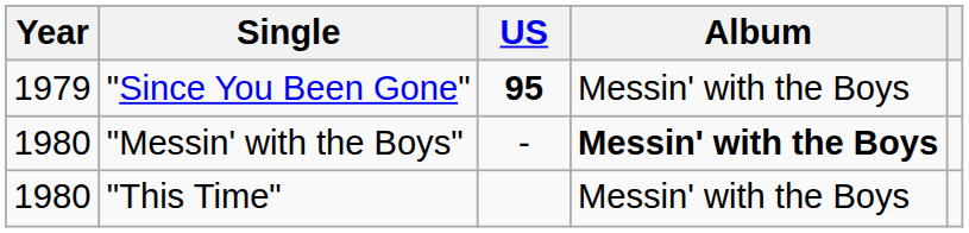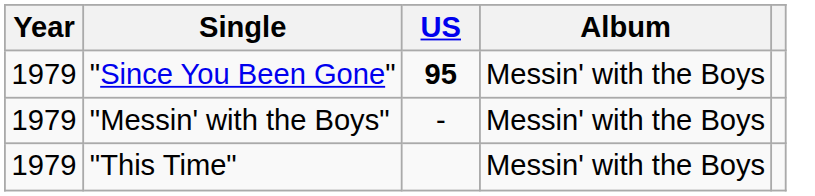"Messin' with the Boys" | Year: 1980 -> 1979
"Messin' with the Boys" | Album: bold -> normal
"This Time" | Year: 1980 -> 1979
